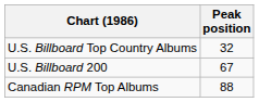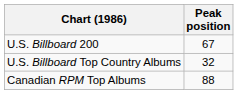rows swapped: U.S. Billboard Top Country Albums <-> U.S. Billboard 200
